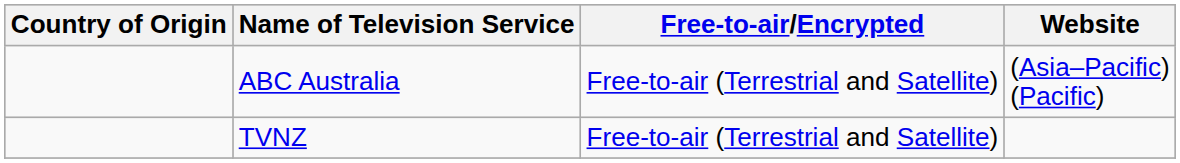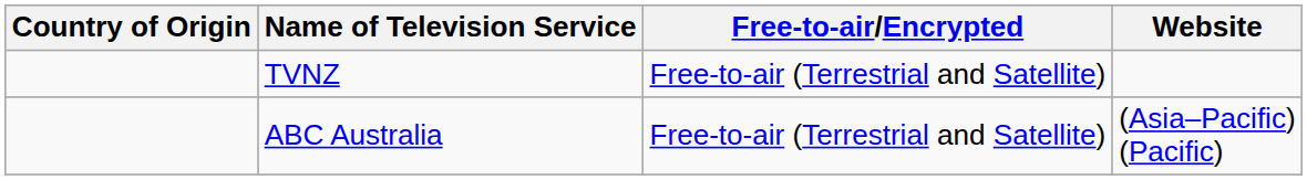rows swapped: ABC Australia <-> TVNZ
